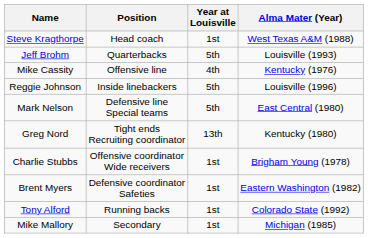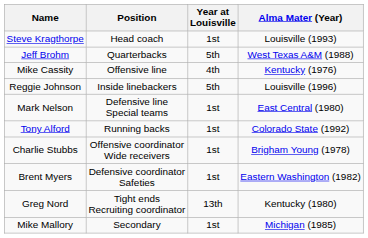Steve Kragthorpe | Alma Mater (Year): West Texas A&M (1988) -> Louisville (1993)
Jeff Brohm | Alma Mater (Year): Louisville (1993) -> West Texas A&M (1988)
Mark Nelson | Year at Louisville: 5th -> 1st
rows swapped: Greg Nord <-> Tony Alford
